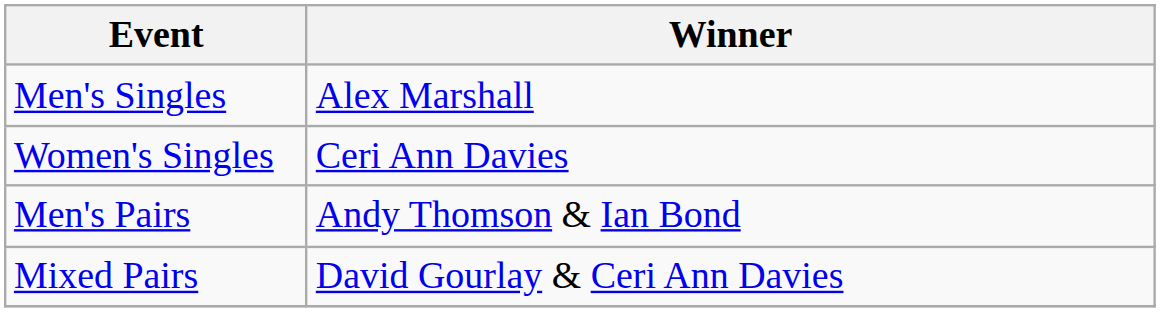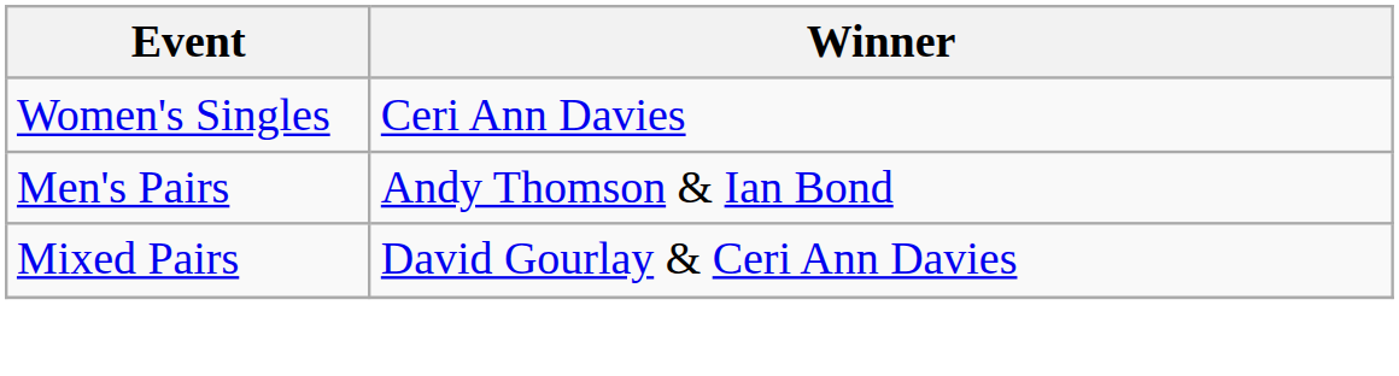- row: Men's Singles | Alex Marshall
